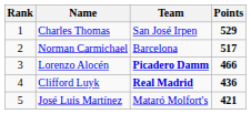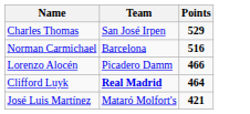- column: Rank | 1 | 2 | 3 | 4 | 5
Norman Carmichael | Points: 517 -> 516
Lorenzo Alocén | Team: bold -> normal
Clifford Luyk | Points: 436 -> 464
